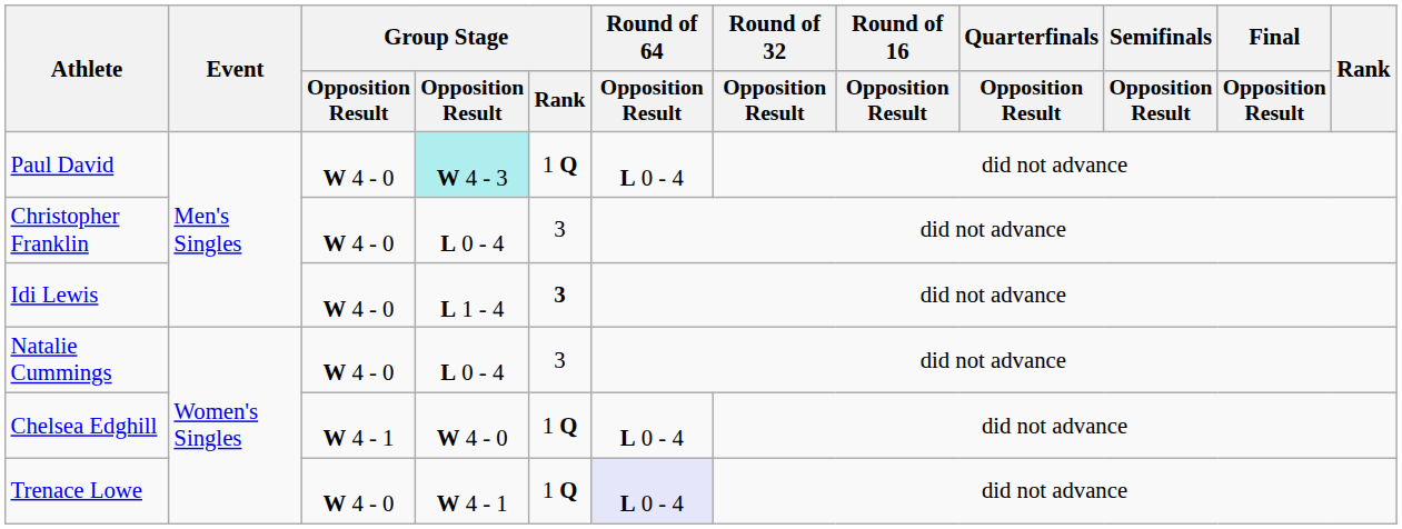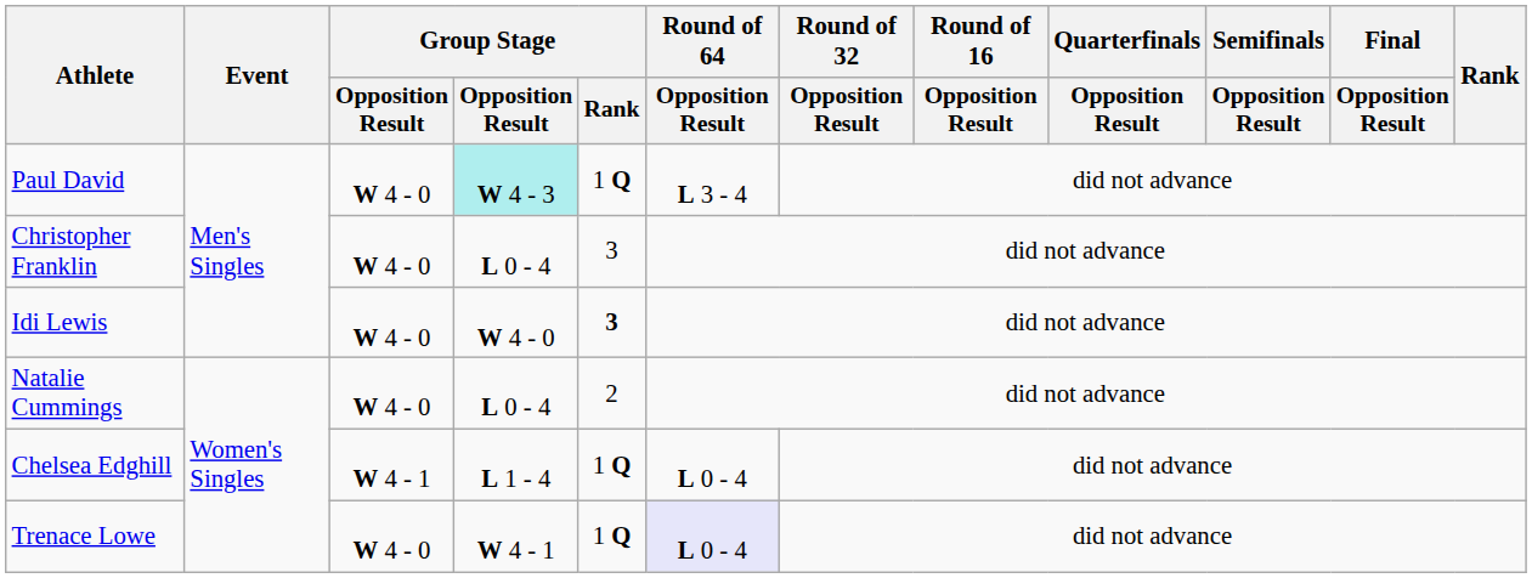Paul David | Round of 64 / Opposition Result: L 0 - 4 -> L 3 - 4
Idi Lewis | column 4: L 1 - 4 -> W 4 - 0
Natalie Cummings | Group Stage / Rank: 3 -> 2
Chelsea Edghill | column 4: W 4 - 0 -> L 1 - 4
